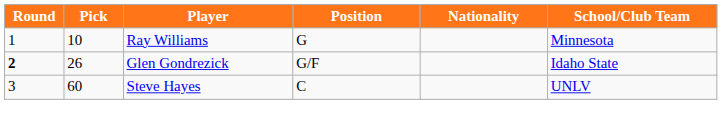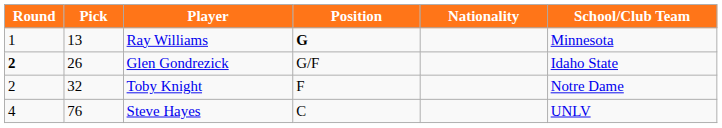Ray Williams | Pick: 10 -> 13
Ray Williams | Position: normal -> bold
+ row: 2 | 32 | Toby Knight | F | Notre Dame
Steve Hayes | Round: 3 -> 4
Steve Hayes | Pick: 60 -> 76
